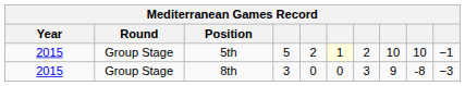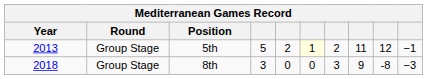5th | Year: 2015 -> 2013
5th | column 8: 10 -> 11
5th | column 9: 10 -> 12
8th | Year: 2015 -> 2018
